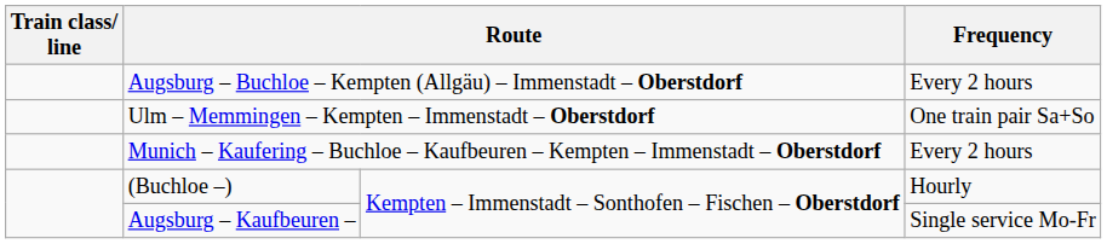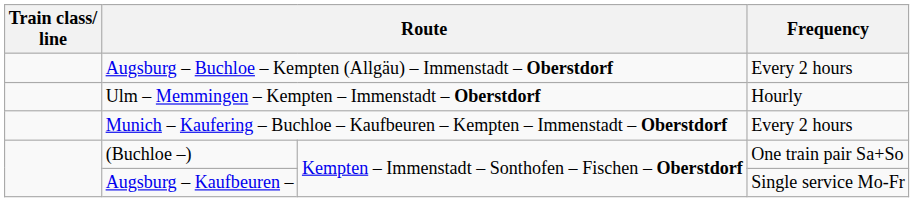Ulm – Memmingen – Kempten – Immenstadt – Oberstdorf | Frequency: One train pair Sa+So -> Hourly
(Buchloe –) | Frequency: Hourly -> One train pair Sa+So
